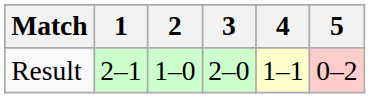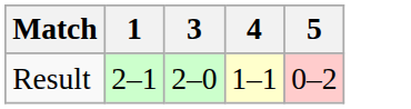- column: 2 | 1–0
